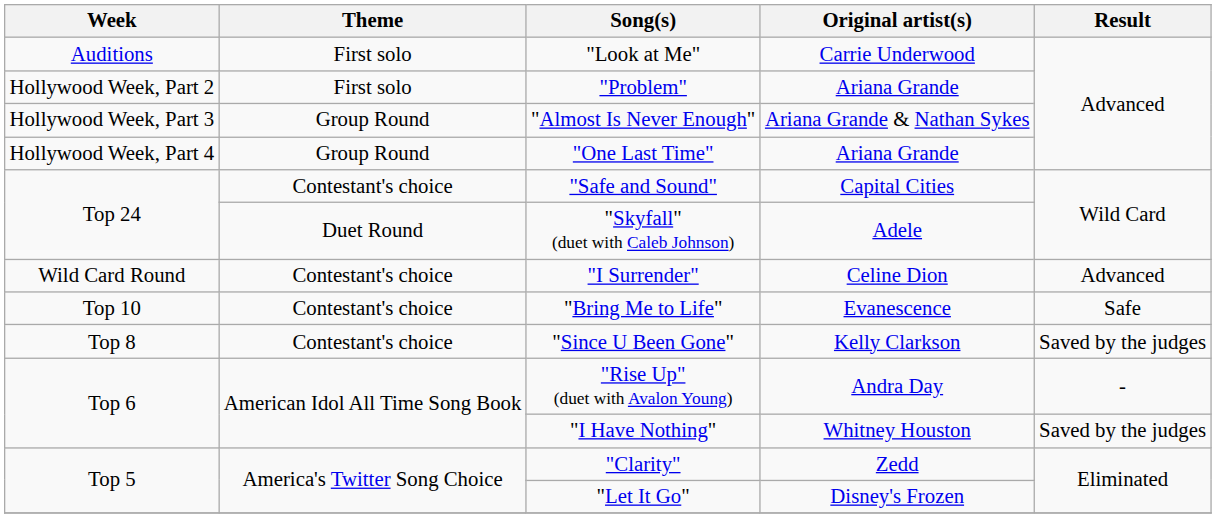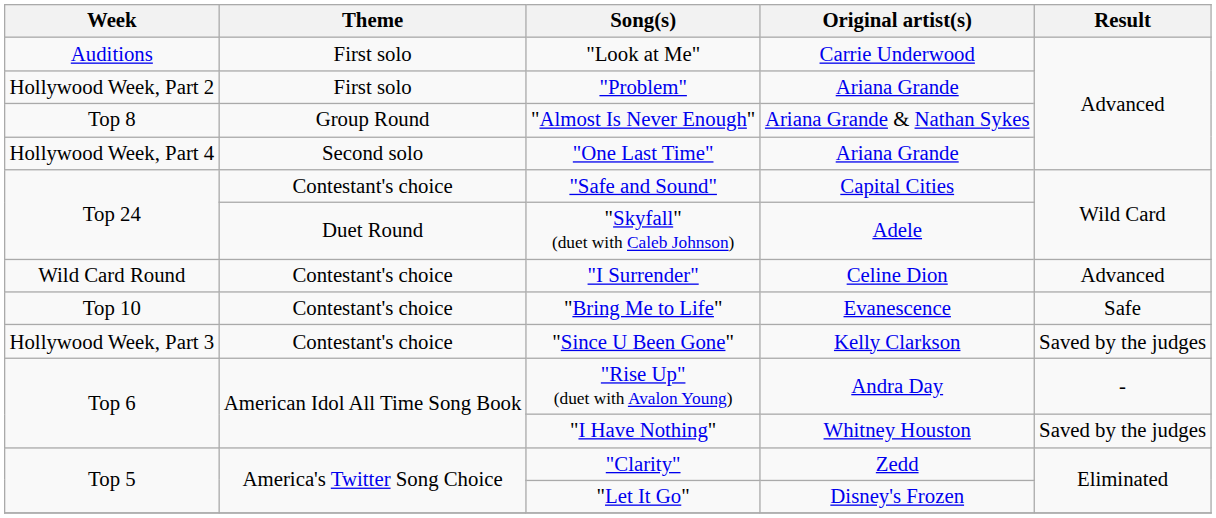"Almost Is Never Enough" | Week: Hollywood Week, Part 3 -> Top 8
"One Last Time" | Theme: Group Round -> Second solo
"Since U Been Gone" | Week: Top 8 -> Hollywood Week, Part 3
